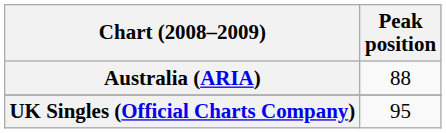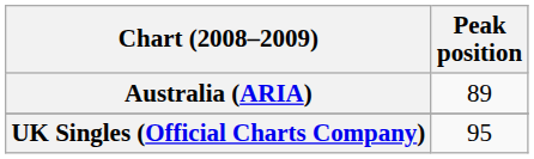Australia (ARIA) | Peak position: 88 -> 89
